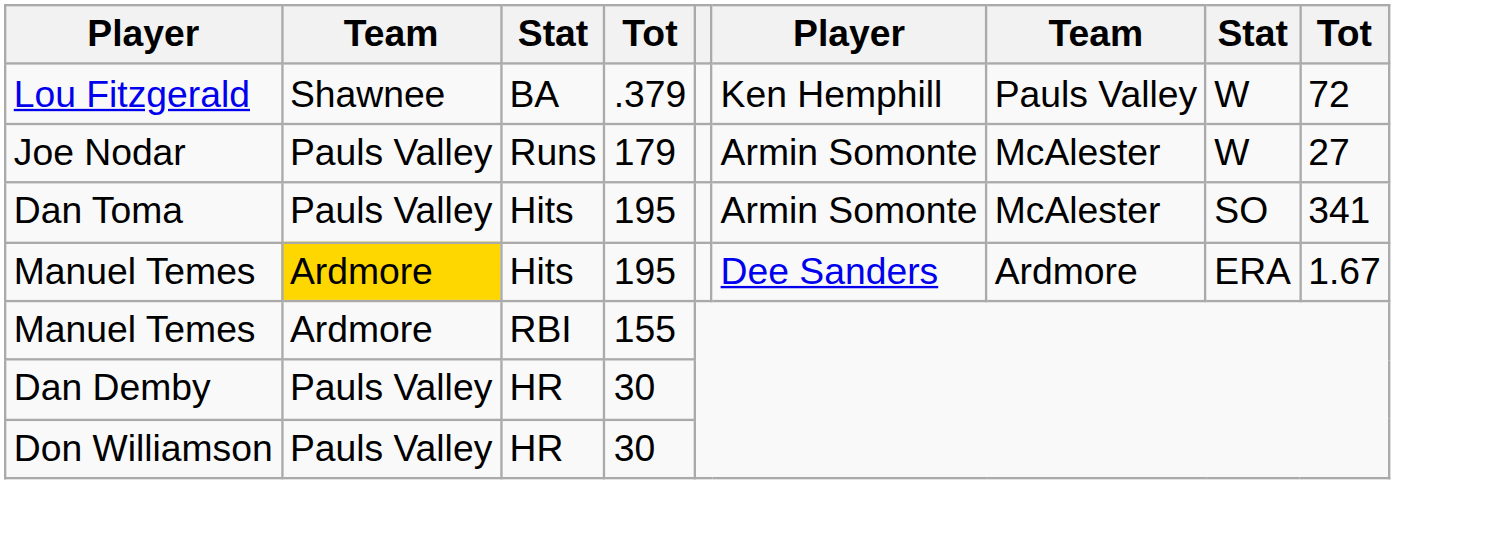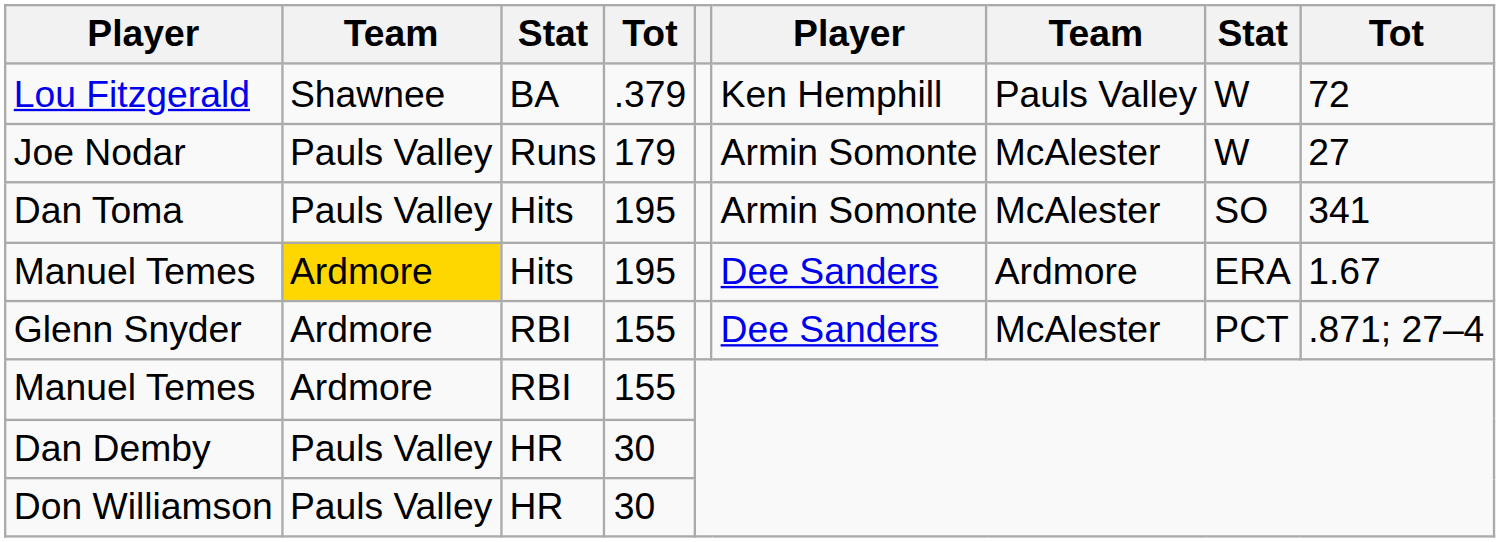+ row: Glenn Snyder | Ardmore | RBI | 155 | Dee Sanders | McAlester | PCT | .871; 27–4
